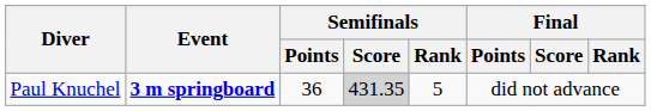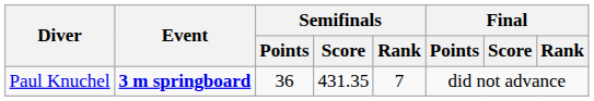Paul Knuchel | Semifinals / Score: lightgrey background -> no background
Paul Knuchel | Semifinals / Rank: 5 -> 7
